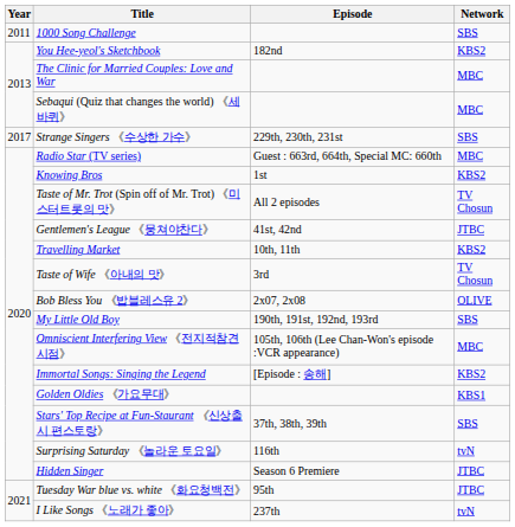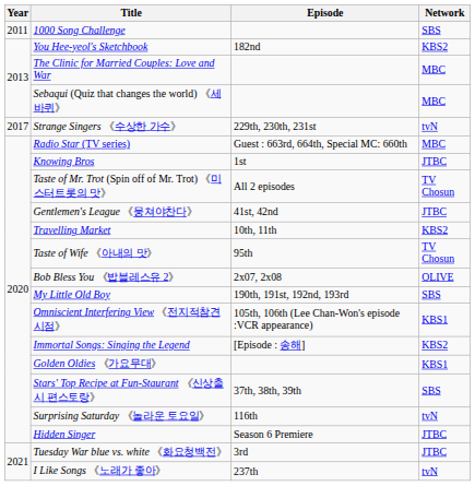Strange Singers 《수상한 가수》 | Network: SBS -> tvN
Knowing Bros | Network: KBS2 -> JTBC
Taste of Wife 《아내의 맛》 | Episode: 3rd -> 95th
Omniscient Interfering View 《전지적참견시점》 | Network: MBC -> KBS1
Tuesday War blue vs. white 《화요청백전》 | Episode: 95th -> 3rd
